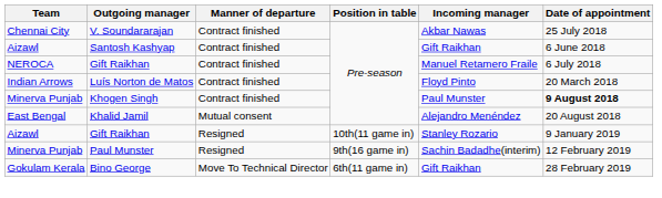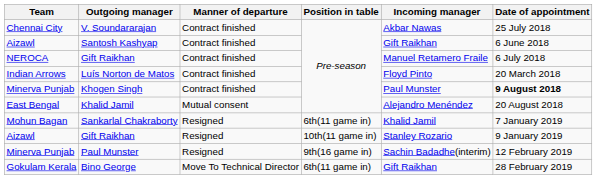+ row: Mohun Bagan | Sankarlal Chakraborty | Resigned | 6th(11 game in) | Khalid Jamil | 7 January 2019
